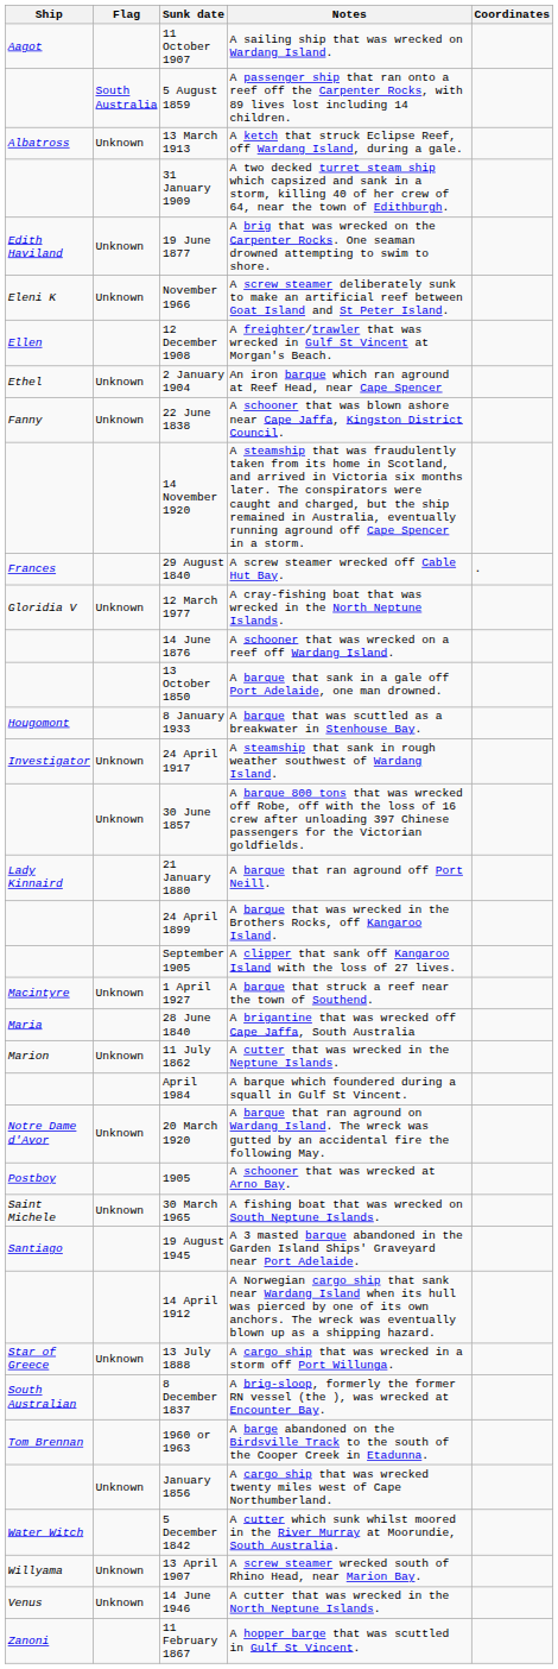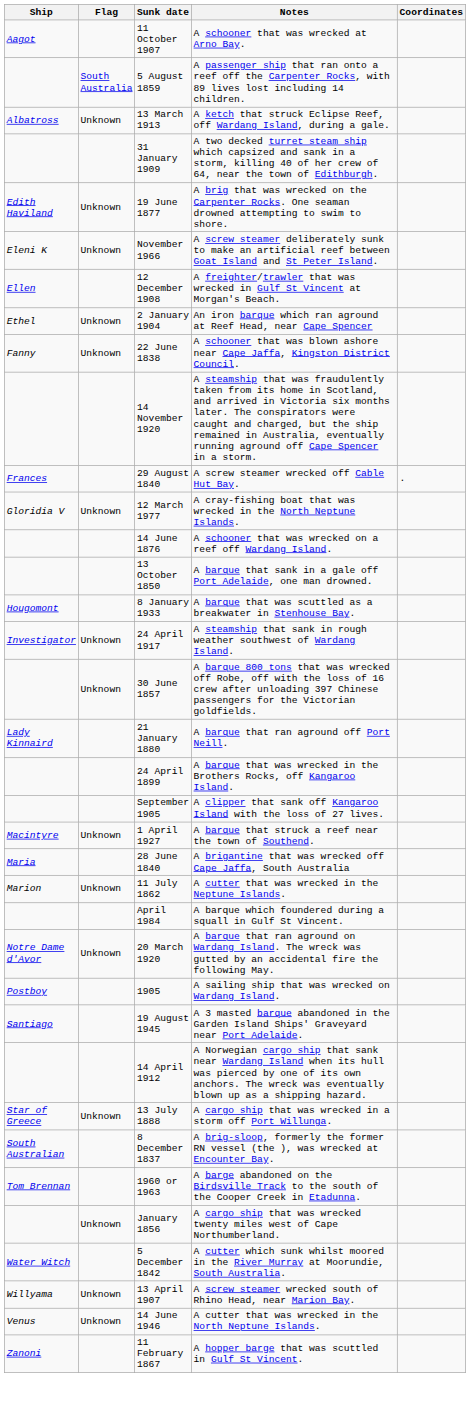11 October 1907 | Notes: A sailing ship that was wrecked on Wardang Island. -> A schooner that was wrecked at Arno Bay.
1905 | Notes: A schooner that was wrecked at Arno Bay. -> A sailing ship that was wrecked on Wardang Island.
- row: Saint Michele | Unknown | 30 March 1965 | A fishing boat that was wrecked on South Neptune Islands.
